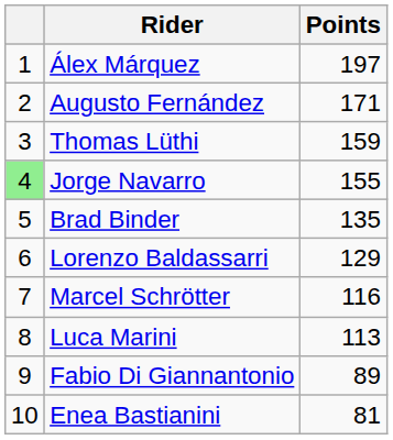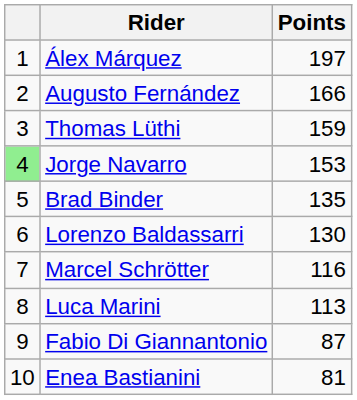Augusto Fernández | Points: 171 -> 166
Jorge Navarro | Points: 155 -> 153
Lorenzo Baldassarri | Points: 129 -> 130
Fabio Di Giannantonio | Points: 89 -> 87
